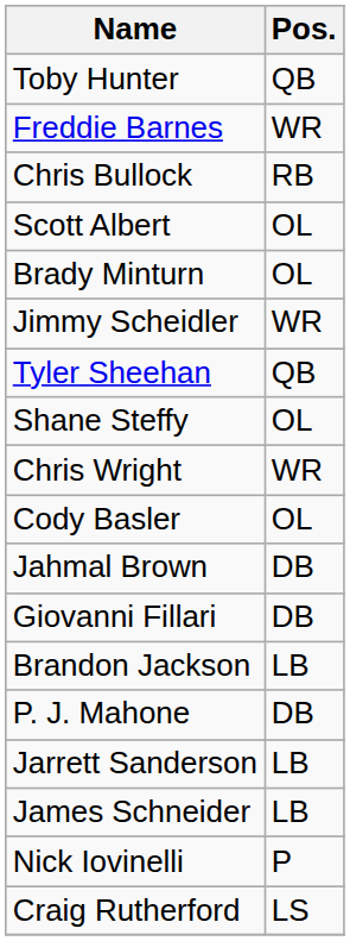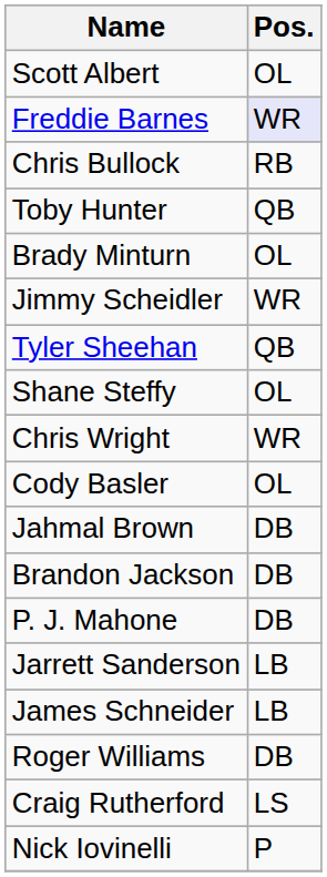rows swapped: Scott Albert <-> Toby Hunter
Freddie Barnes | Pos.: no background -> lavender background
- row: Giovanni Fillari | DB
Brandon Jackson | Pos.: LB -> DB
+ row: Roger Williams | DB
rows swapped: Nick Iovinelli <-> Craig Rutherford
